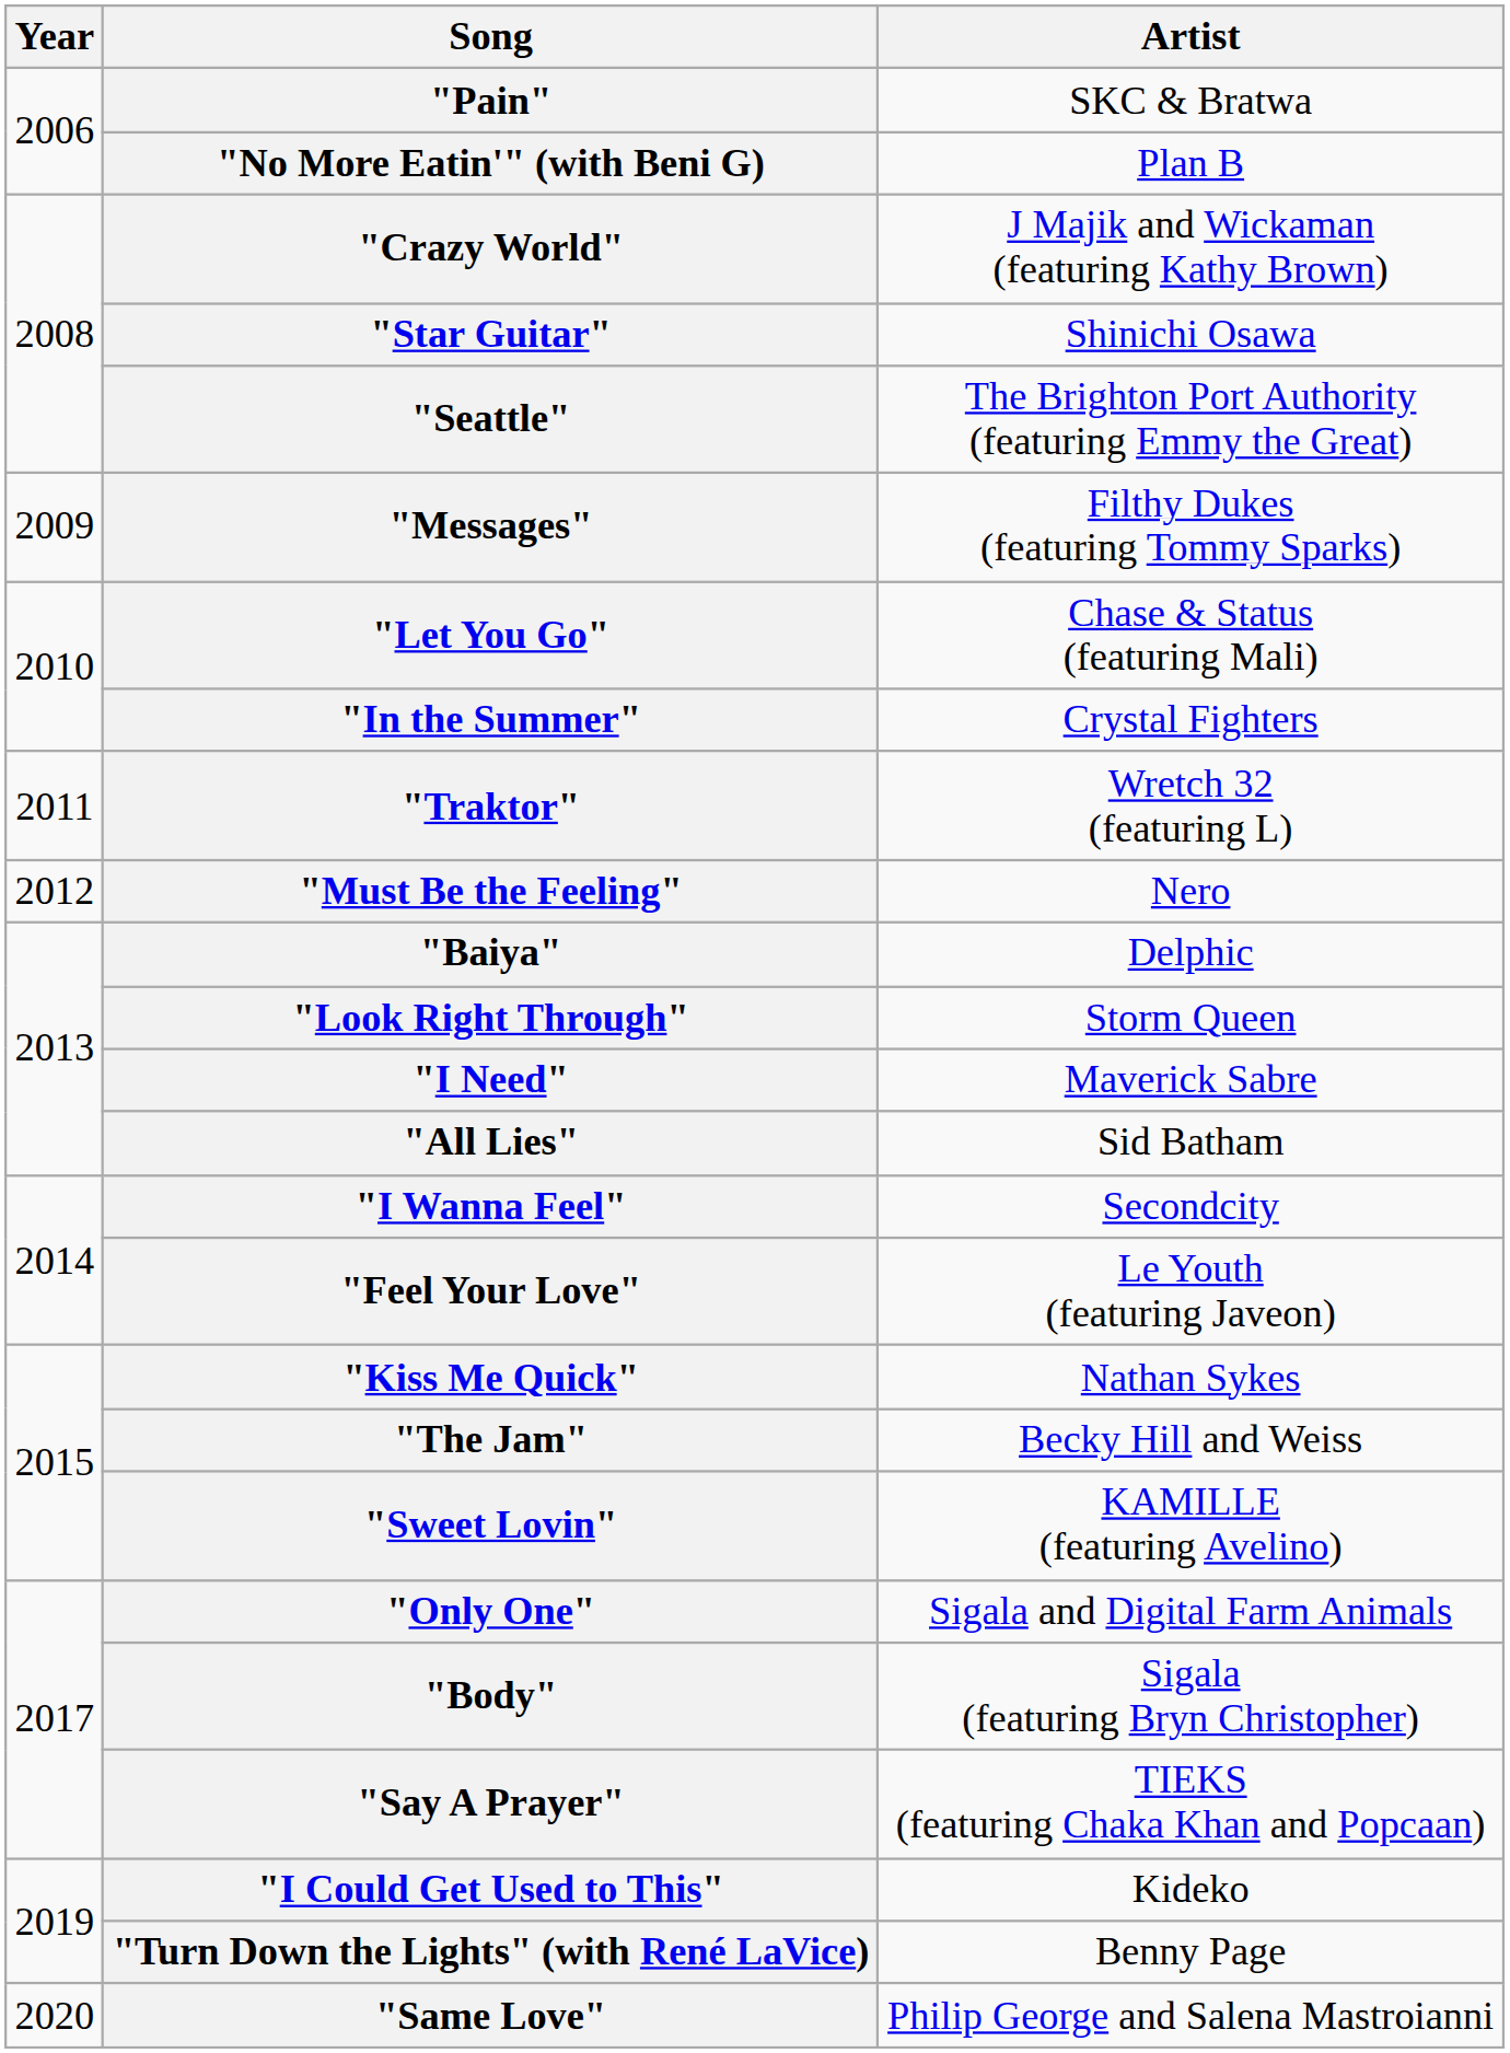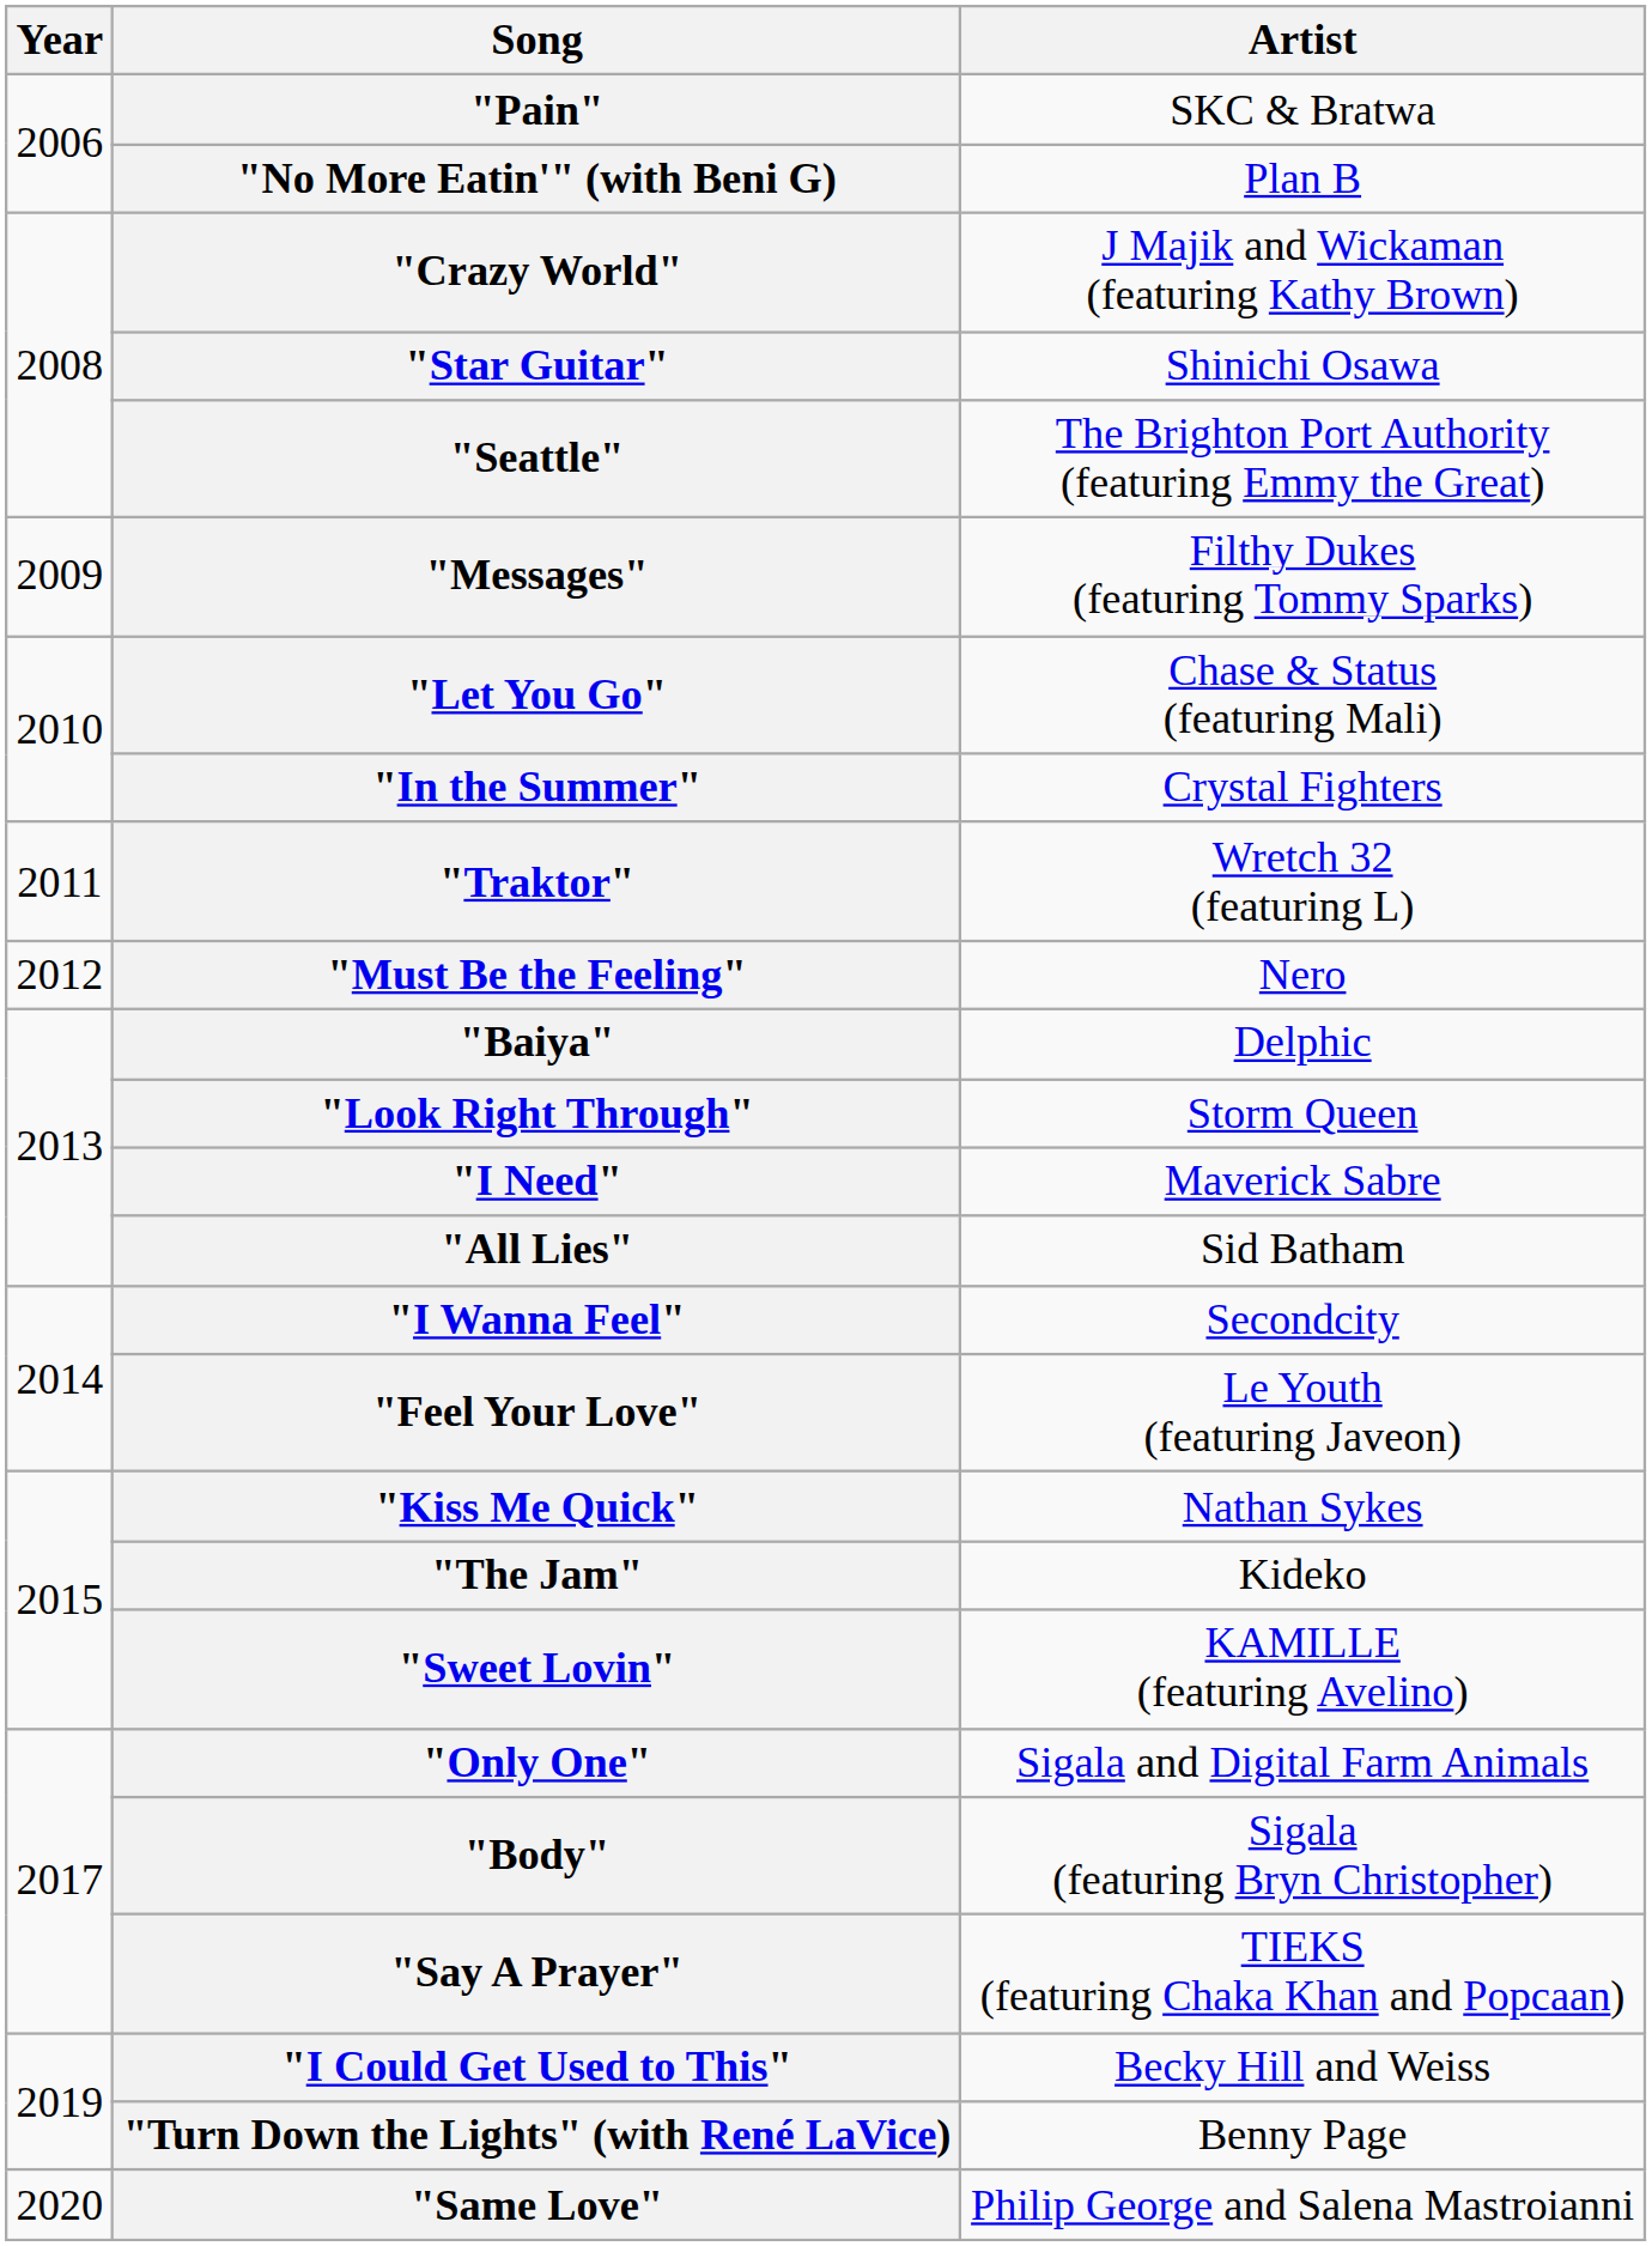"The Jam" | Artist: Becky Hill and Weiss -> Kideko
"I Could Get Used to This" | Artist: Kideko -> Becky Hill and Weiss
